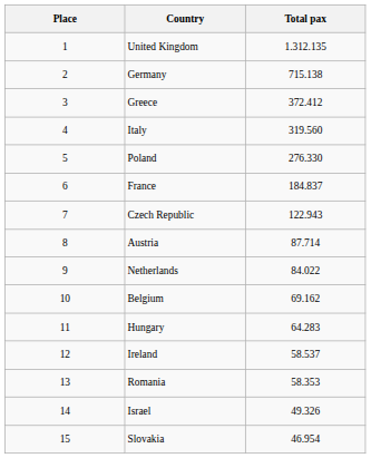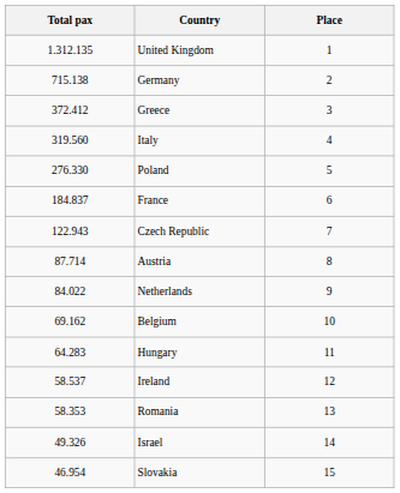columns swapped: Place <-> Total pax
